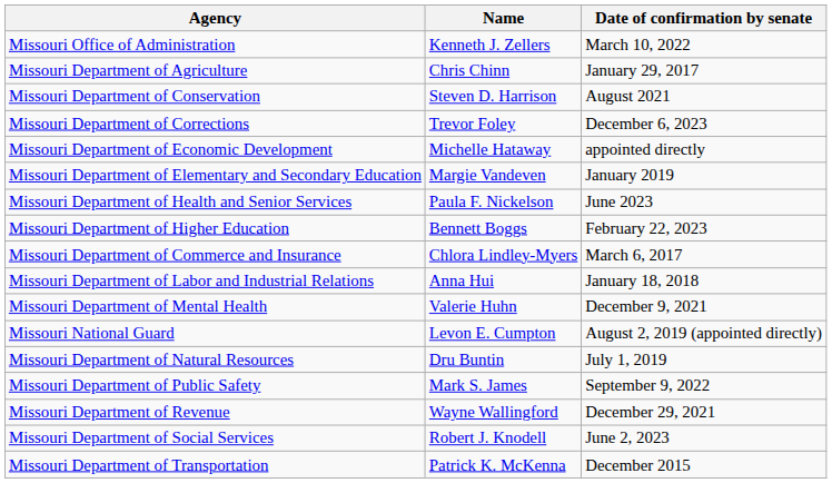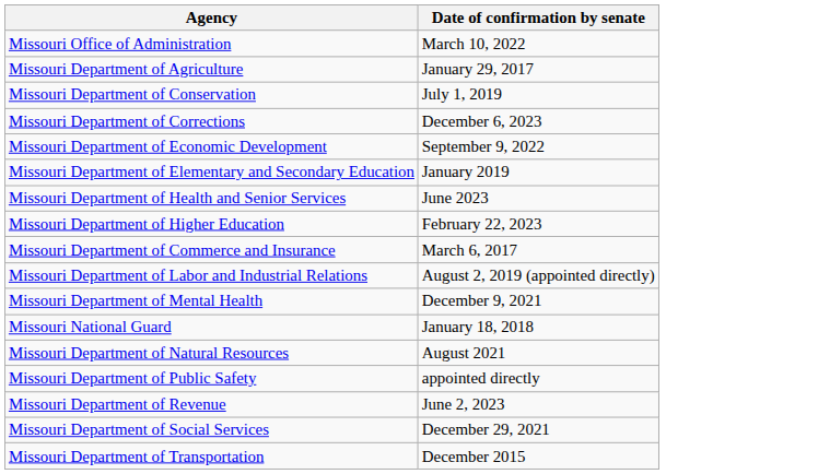- column: Name | Kenneth J. Zellers | Chris Chinn | Steven D. Harrison | Trevor Foley | Michelle Hataway | Margie Vandeven | Paula F. Nickelson | Bennett Boggs | Chlora Lindley-Myers | Anna Hui | Valerie Huhn | Levon E. Cumpton | Dru Buntin | Mark S. James | Wayne Wallingford | Robert J. Knodell | Patrick K. McKenna
Missouri Department of Conservation | Date of confirmation by senate: August 2021 -> July 1, 2019
Missouri Department of Economic Development | Date of confirmation by senate: appointed directly -> September 9, 2022
Missouri Department of Labor and Industrial Relations | Date of confirmation by senate: January 18, 2018 -> August 2, 2019 (appointed directly)
Missouri National Guard | Date of confirmation by senate: August 2, 2019 (appointed directly) -> January 18, 2018
Missouri Department of Natural Resources | Date of confirmation by senate: July 1, 2019 -> August 2021
Missouri Department of Public Safety | Date of confirmation by senate: September 9, 2022 -> appointed directly
Missouri Department of Revenue | Date of confirmation by senate: December 29, 2021 -> June 2, 2023
Missouri Department of Social Services | Date of confirmation by senate: June 2, 2023 -> December 29, 2021
